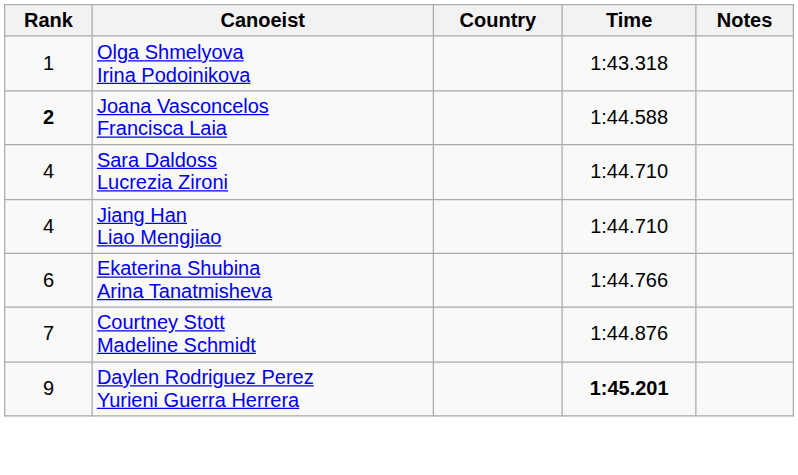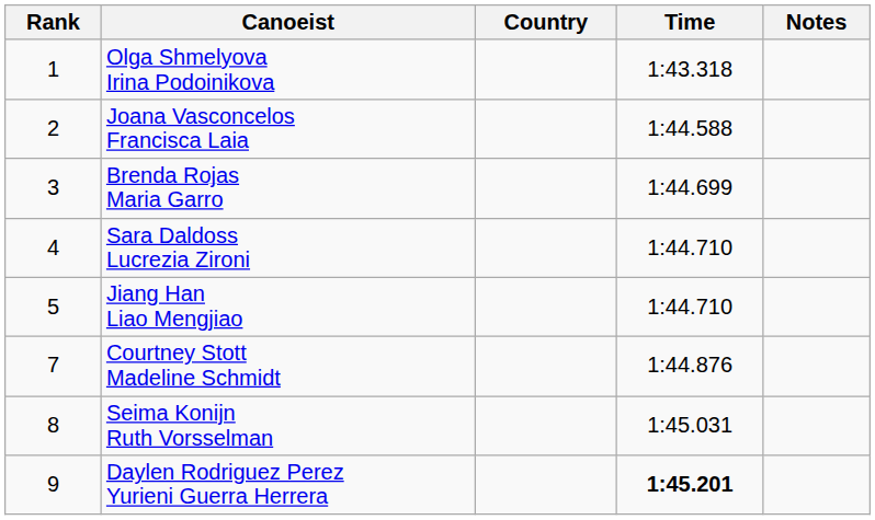Joana Vasconcelos Francisca Laia | Rank: bold -> normal
+ row: 3 | Brenda Rojas Maria Garro | 1:44.699
Jiang Han Liao Mengjiao | Rank: 4 -> 5
- row: 6 | Ekaterina Shubina Arina Tanatmisheva | 1:44.766
+ row: 8 | Seima Konijn Ruth Vorsselman | 1:45.031
